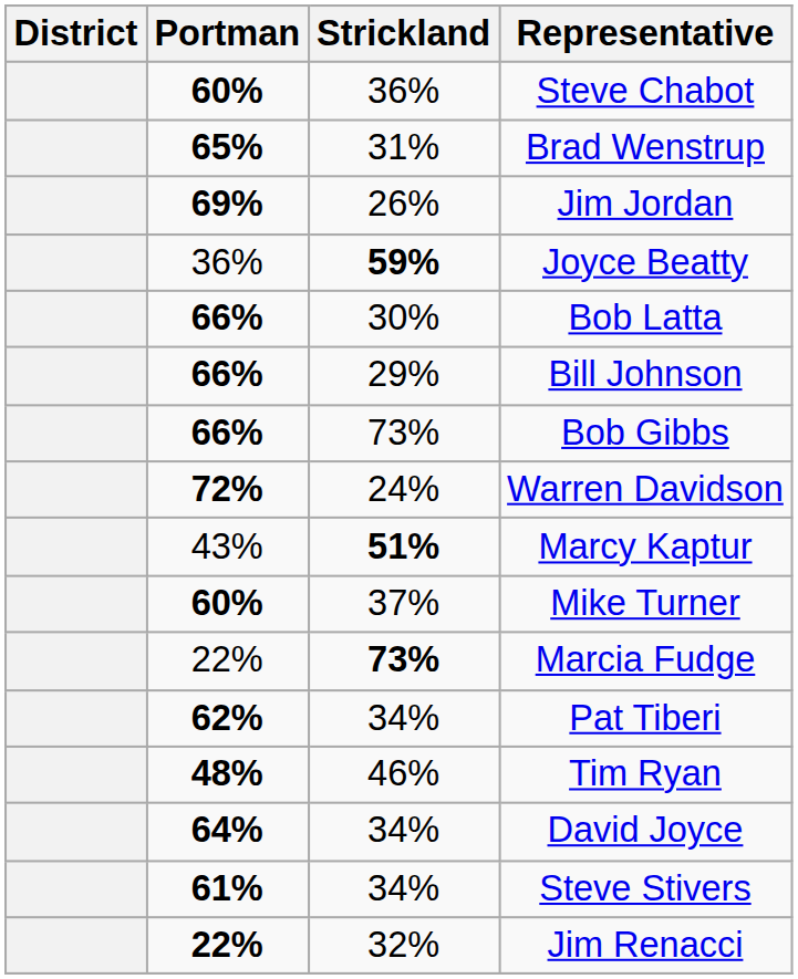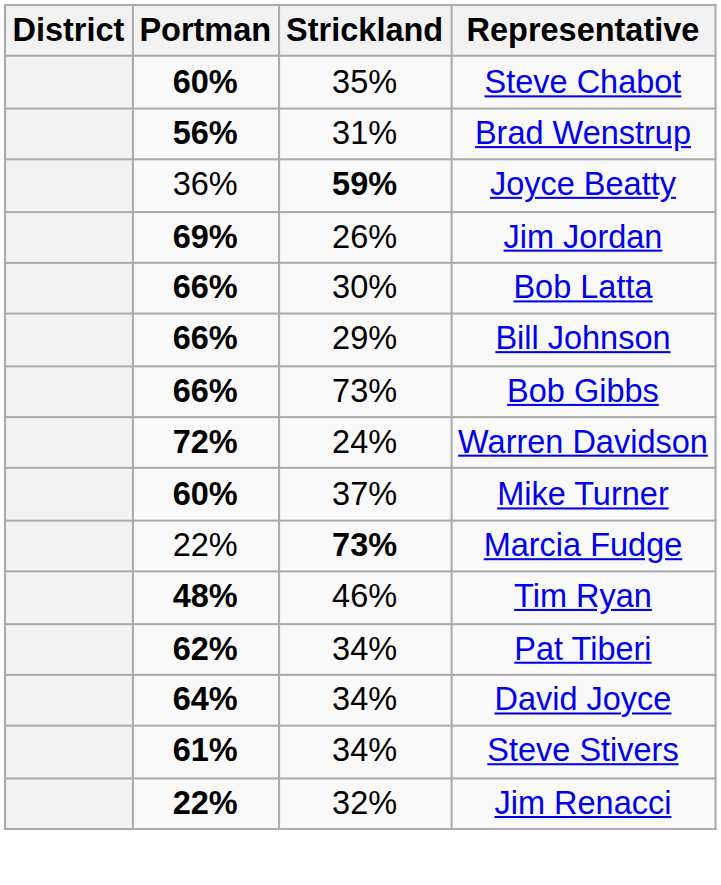Steve Chabot | Strickland: 36% -> 35%
Brad Wenstrup | Portman: 65% -> 56%
rows swapped: Joyce Beatty <-> Jim Jordan
- row: 43% | 51% | Marcy Kaptur
rows swapped: Pat Tiberi <-> Tim Ryan
